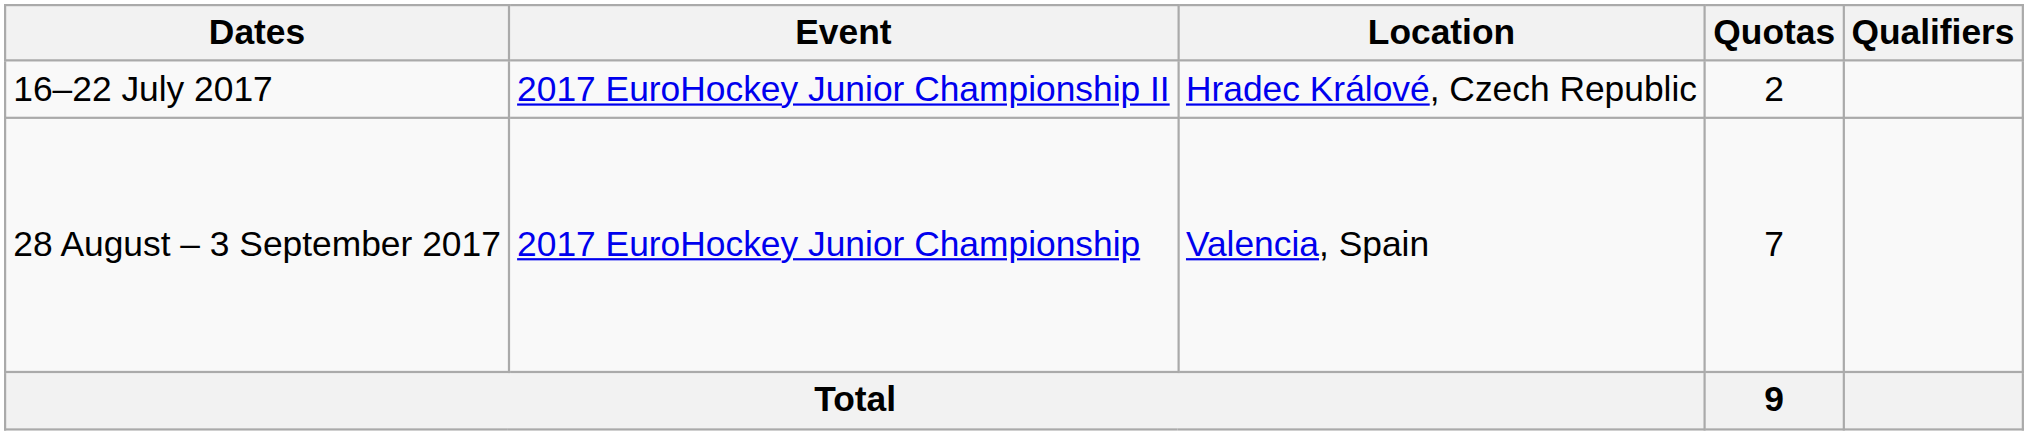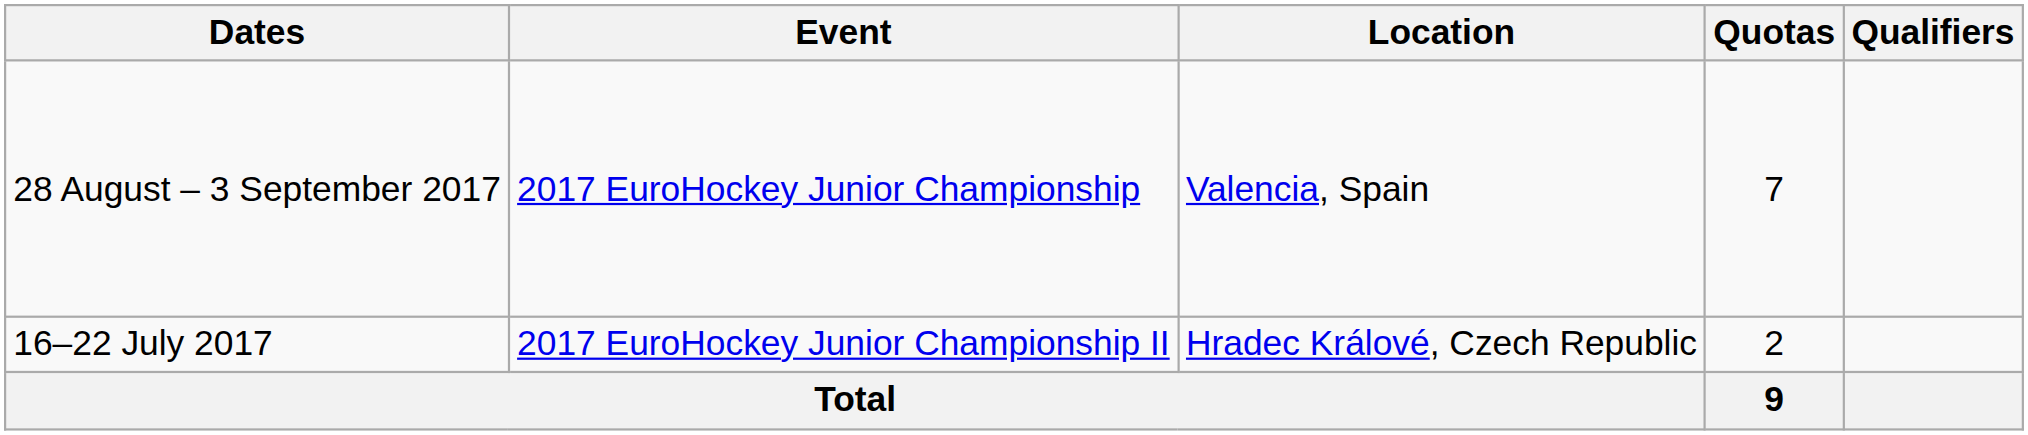rows swapped: 28 August – 3 September 2017 <-> 16–22 July 2017
